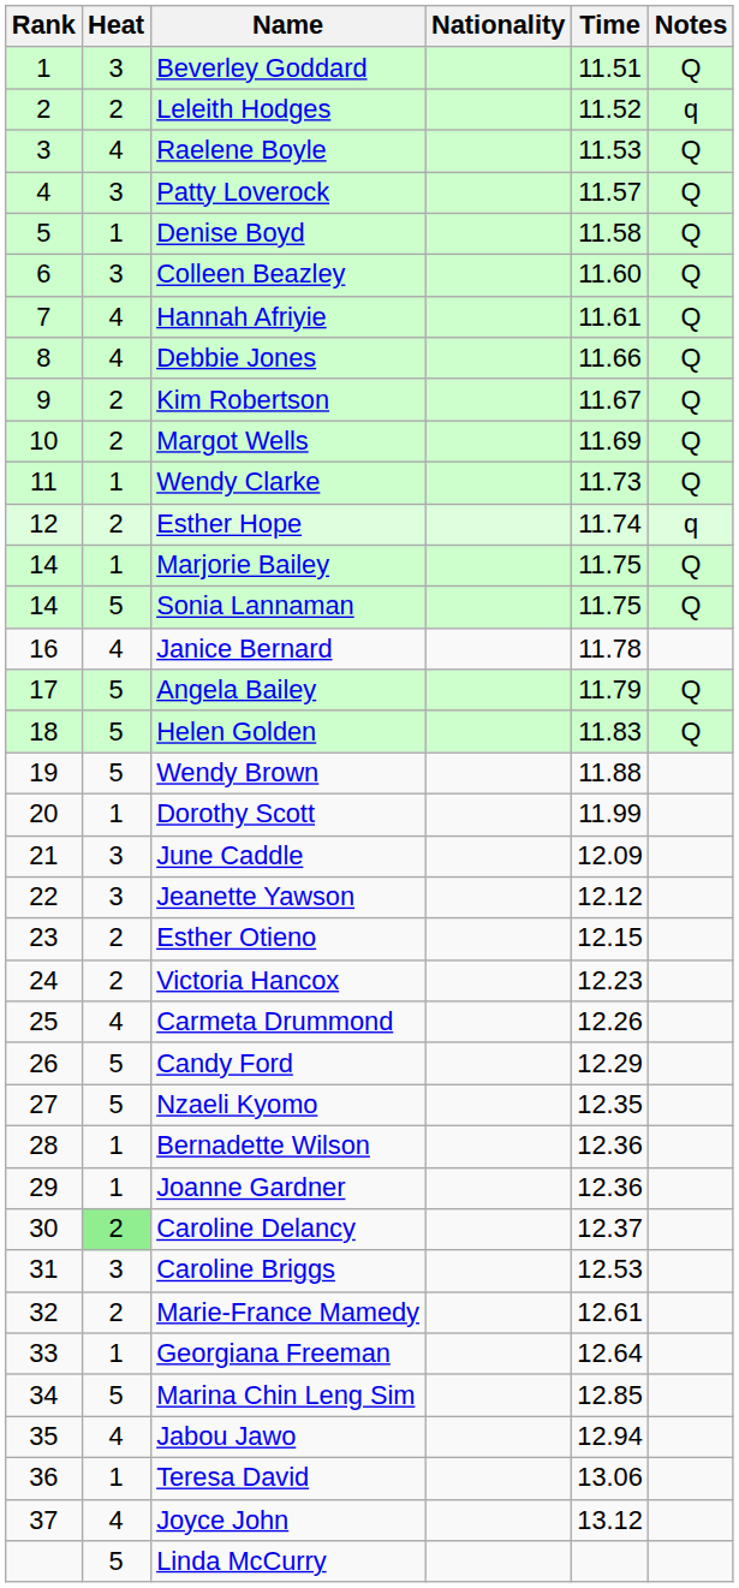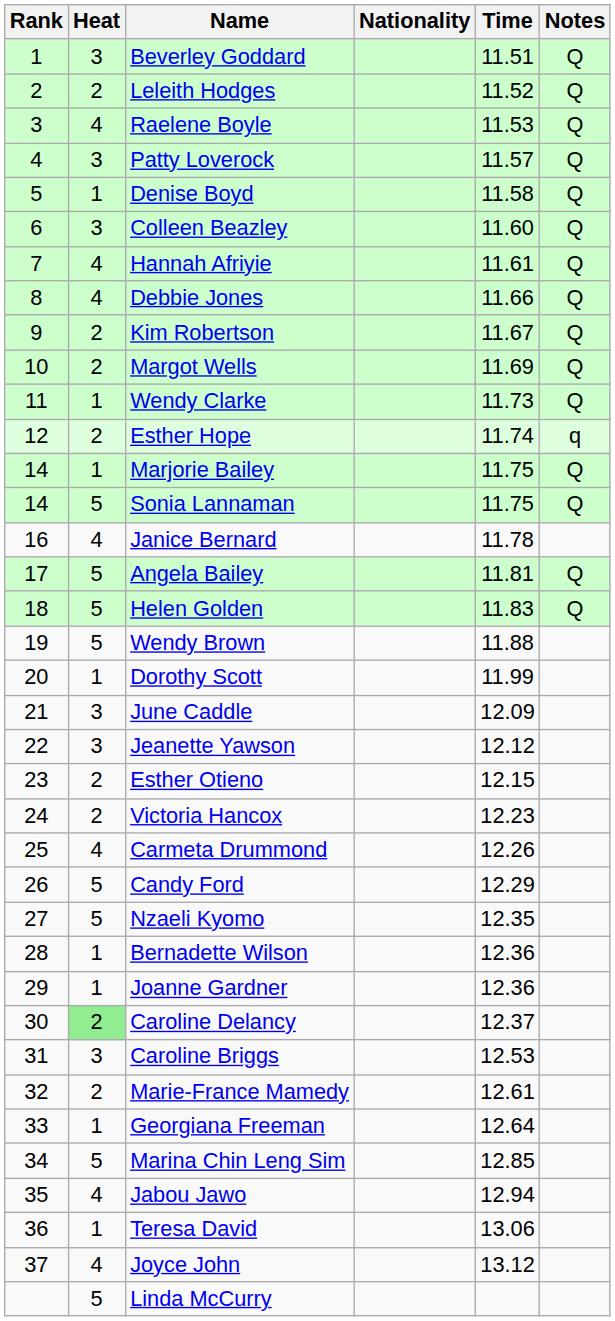Leleith Hodges | Notes: q -> Q
Angela Bailey | Time: 11.79 -> 11.81
